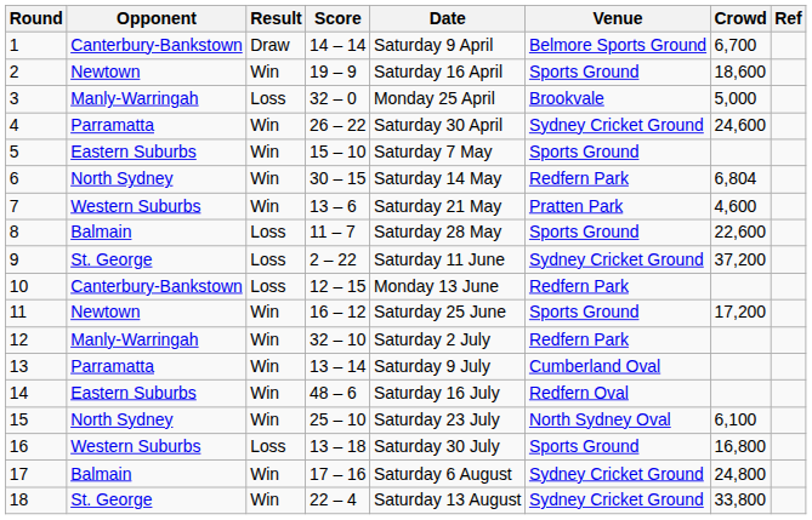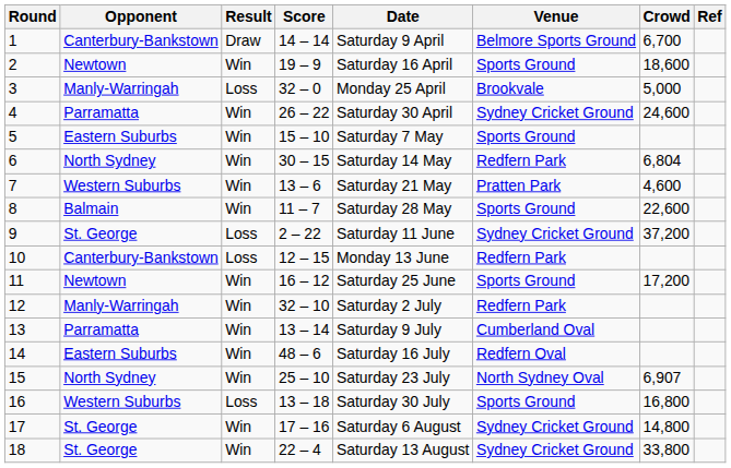8 | Result: Loss -> Win
15 | Crowd: 6,100 -> 6,907
17 | Opponent: Balmain -> St. George
17 | Crowd: 24,800 -> 14,800
